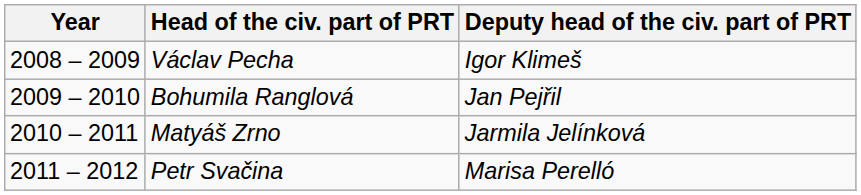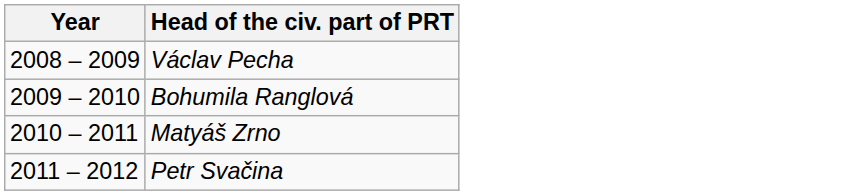- column: Deputy head of the civ. part of PRT | Igor Klimeš | Jan Pejřil | Jarmila Jelínková | Marisa Perelló
